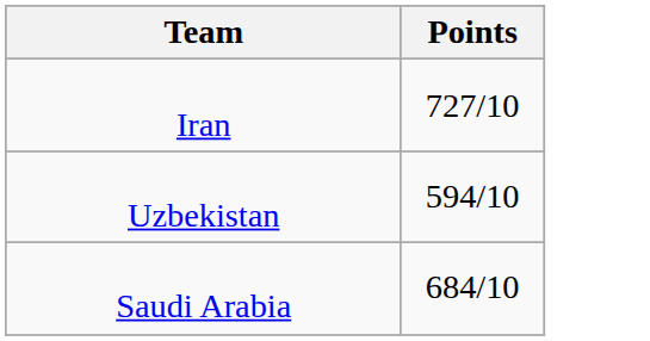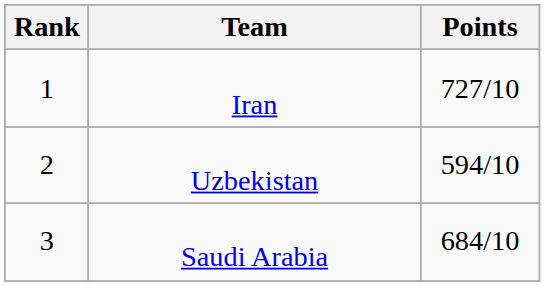+ column: Rank | 1 | 2 | 3
